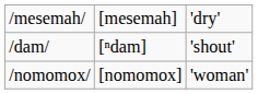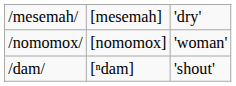rows swapped: /nomomox/ <-> /dam/
